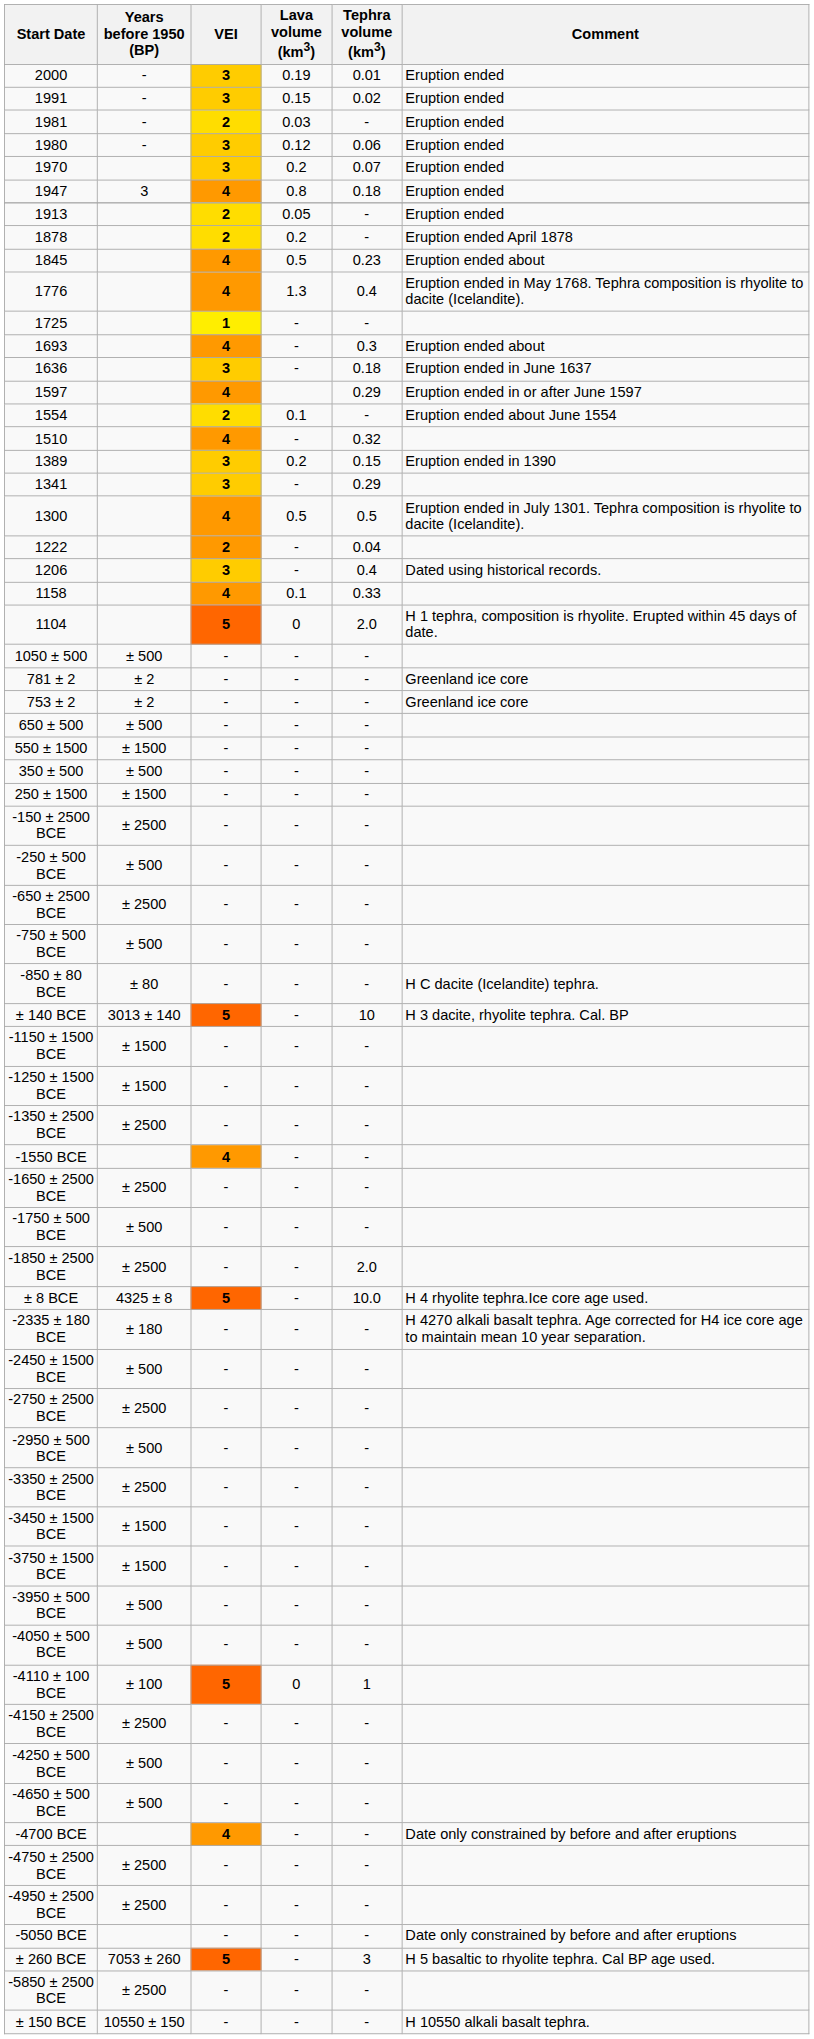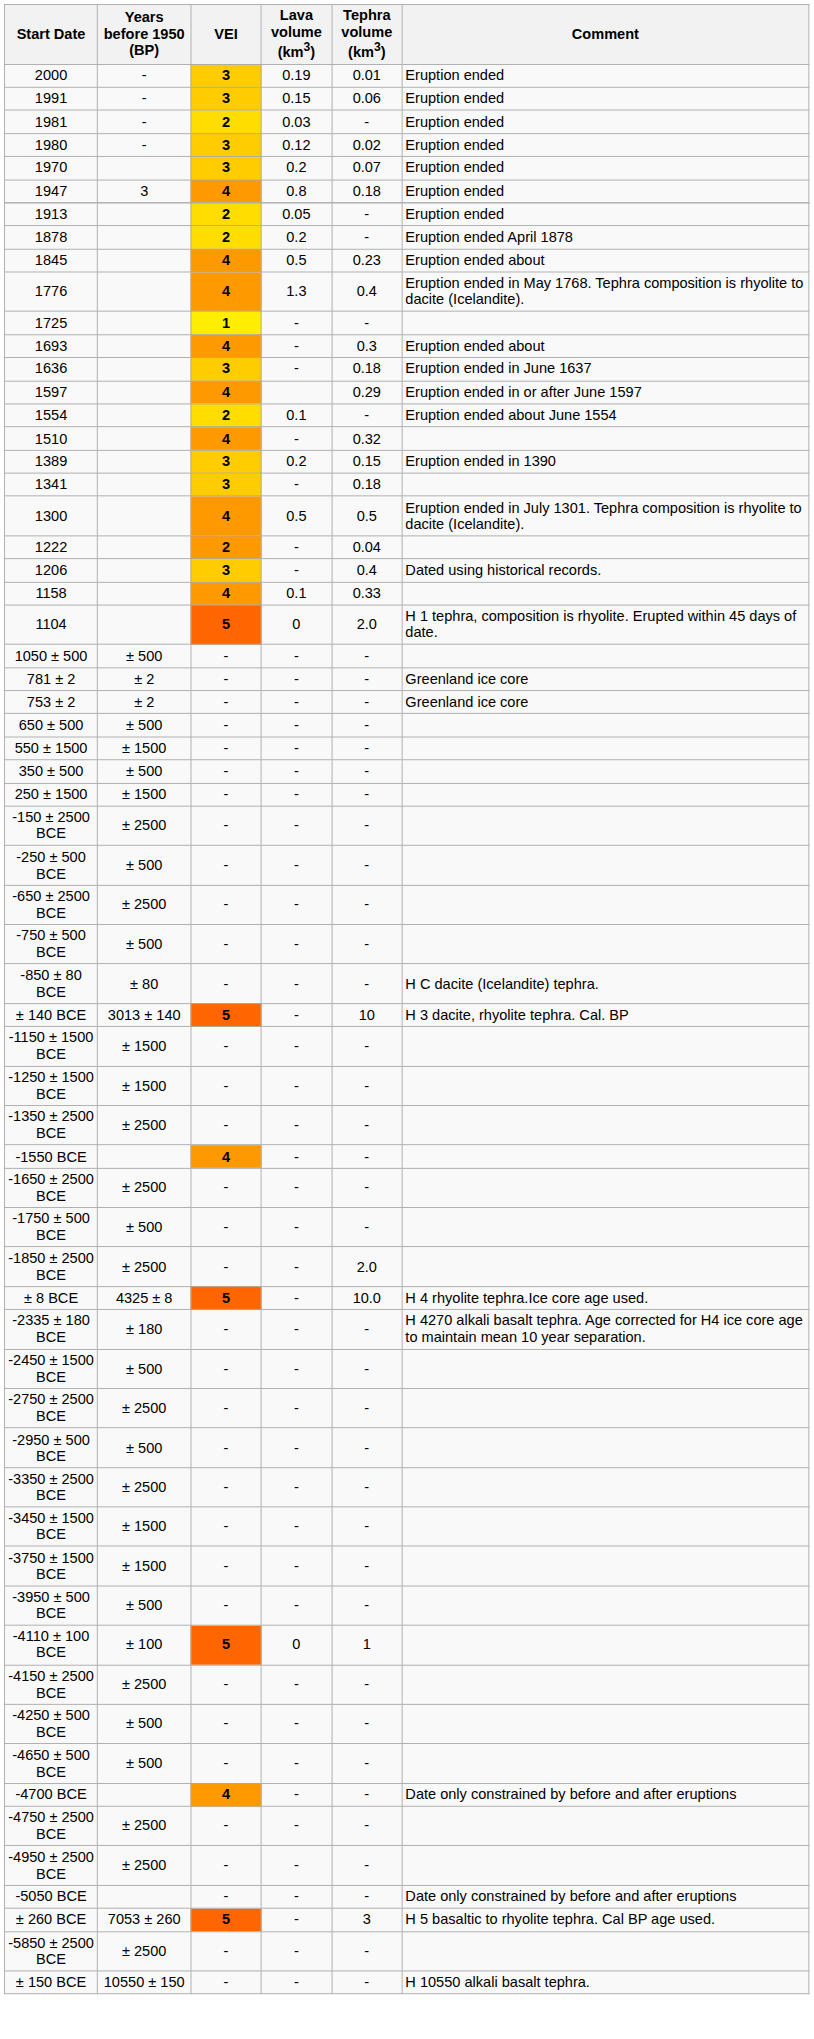1991 | Tephra volume (km3): 0.02 -> 0.06
1980 | Tephra volume (km3): 0.06 -> 0.02
1341 | Tephra volume (km3): 0.29 -> 0.18
- row: -4050 ± 500 BCE | ± 500 | - | - | -
